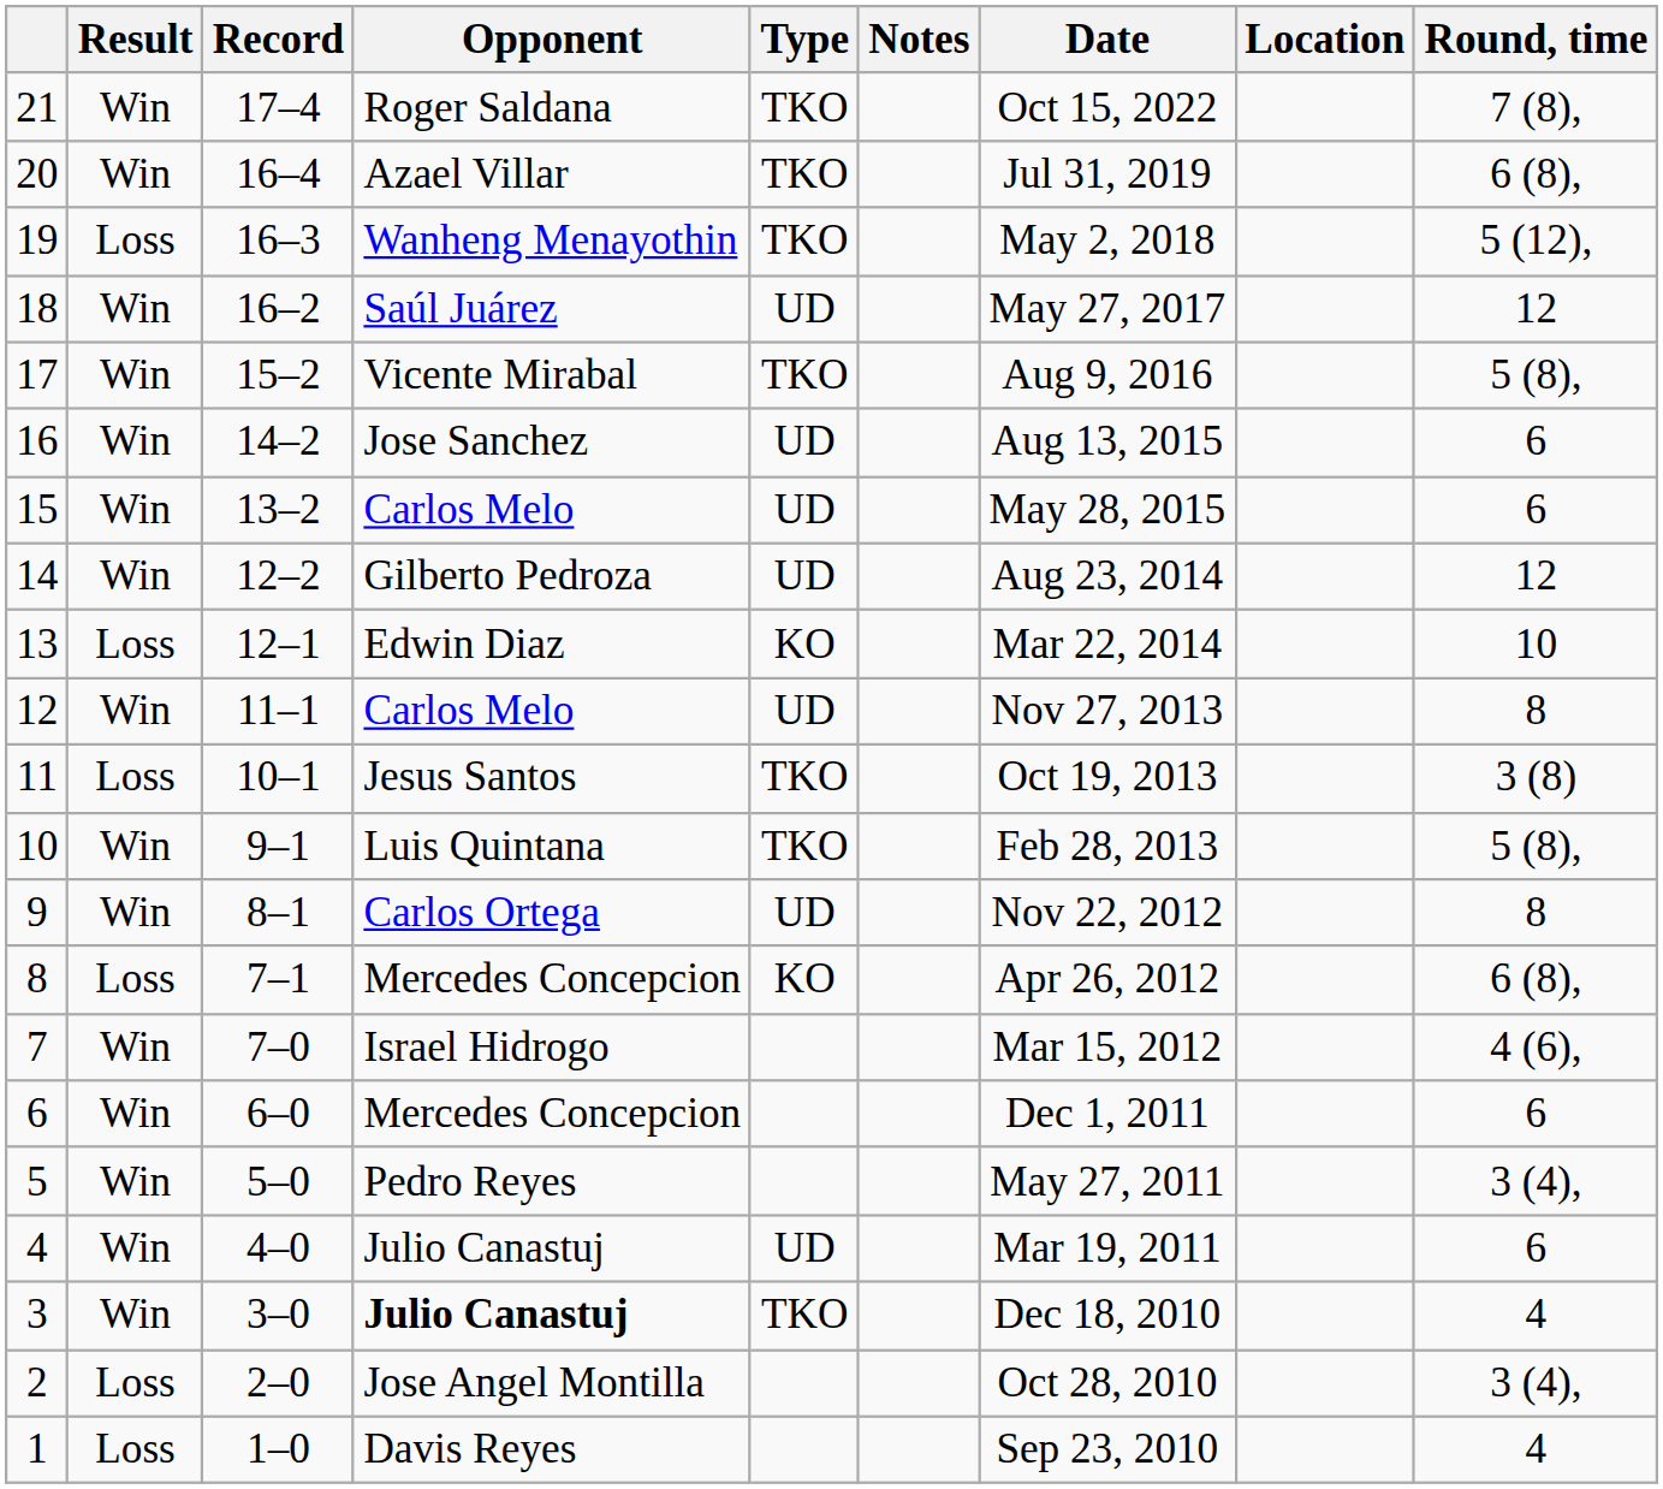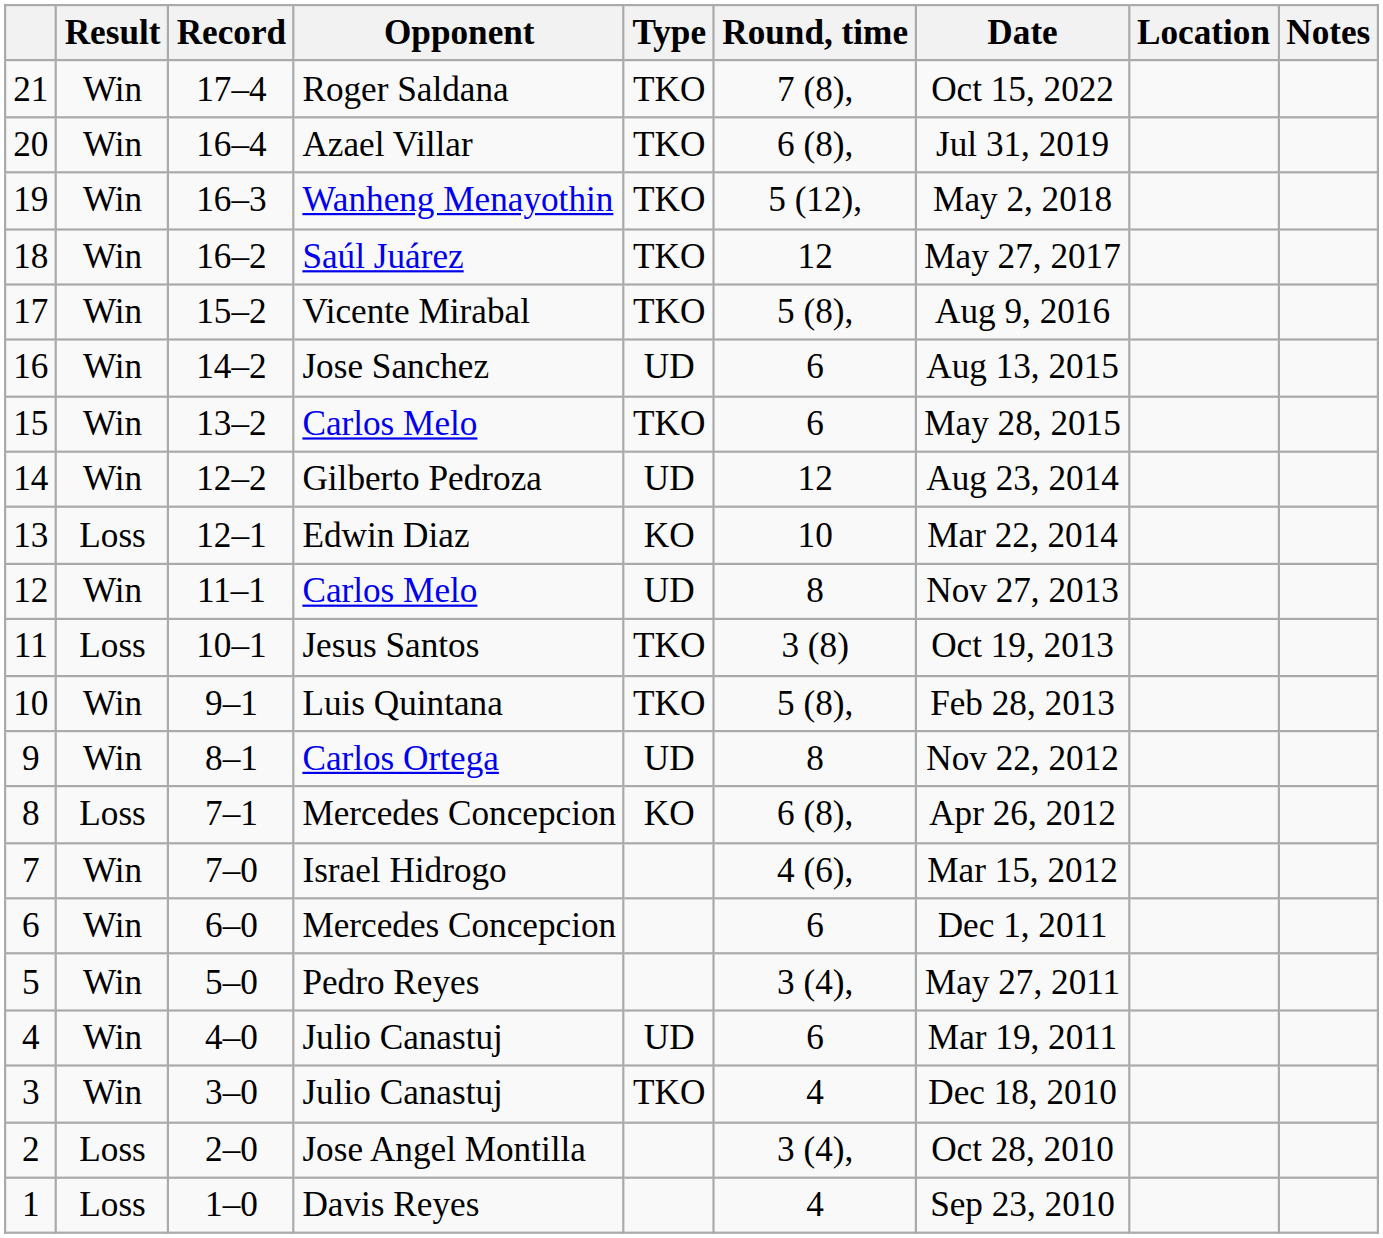columns swapped: Round, time <-> Notes
19 | Result: Loss -> Win
18 | Type: UD -> TKO
15 | Type: UD -> TKO
3 | Opponent: bold -> normal
